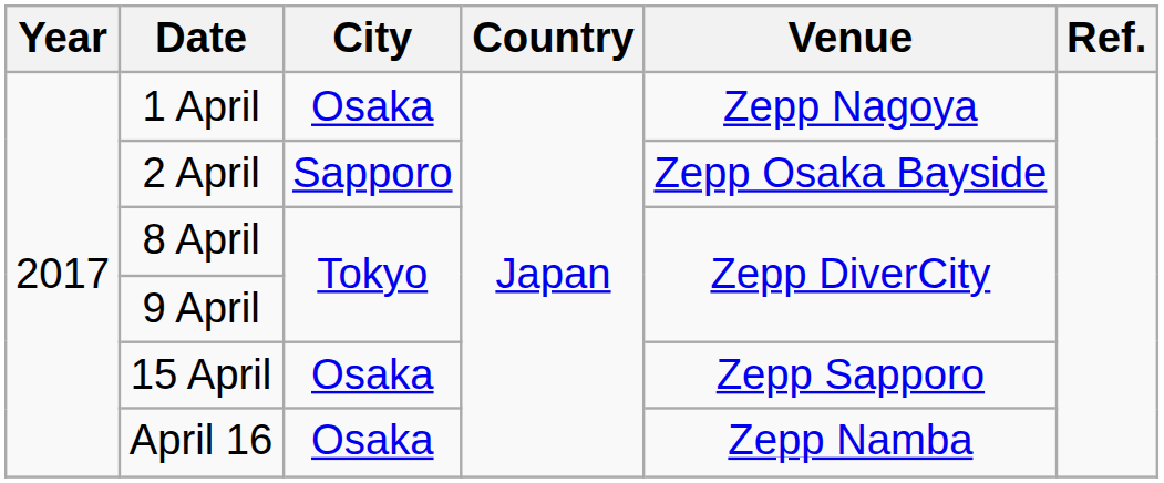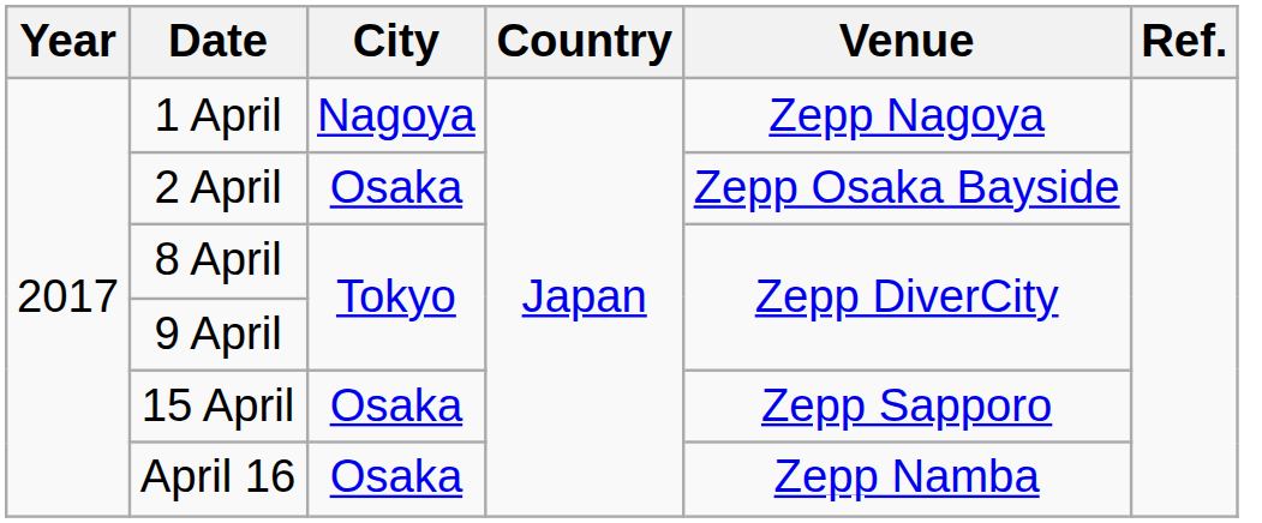1 April | City: Osaka -> Nagoya
2 April | City: Sapporo -> Osaka
